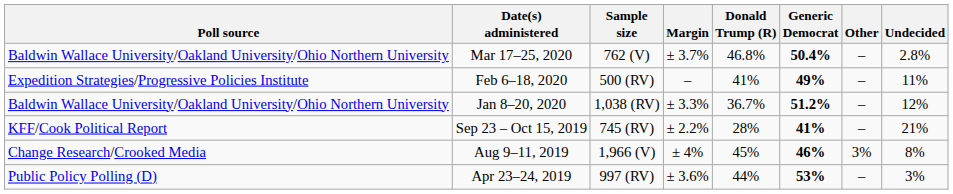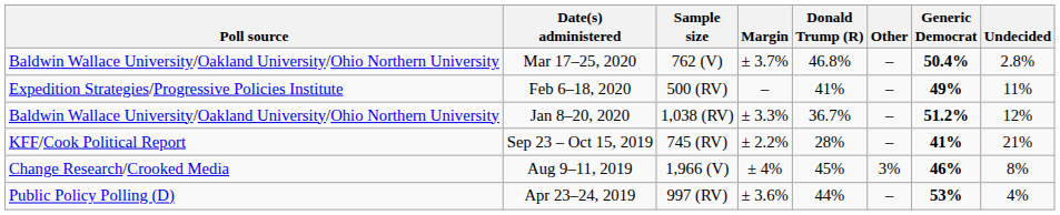columns swapped: Generic Democrat <-> Other
Apr 23–24, 2019 | Undecided: 3% -> 4%
